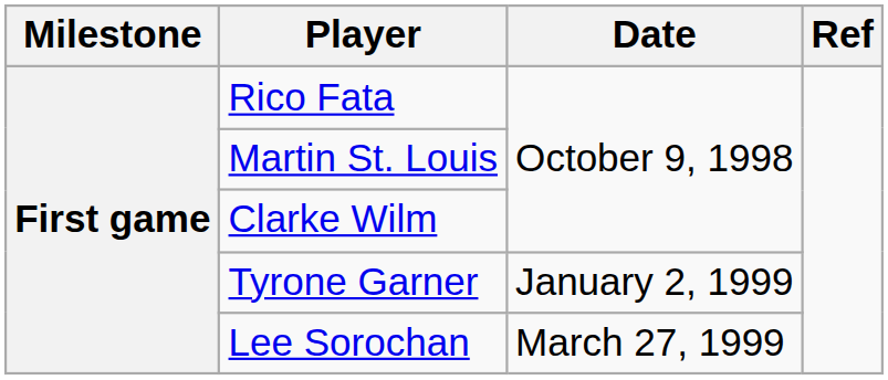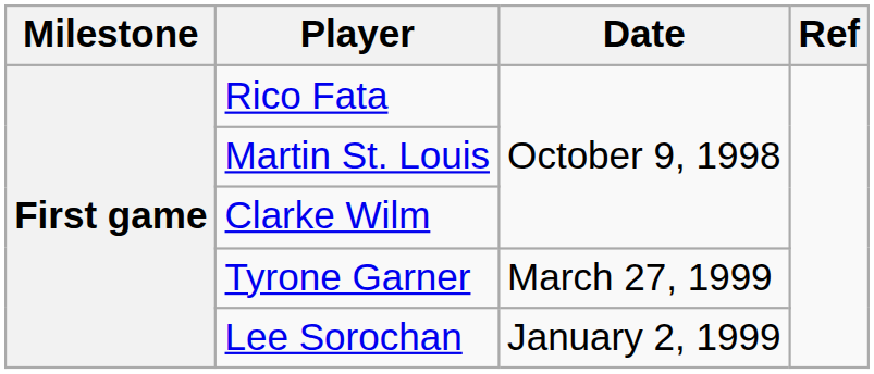Tyrone Garner | Date: January 2, 1999 -> March 27, 1999
Lee Sorochan | Date: March 27, 1999 -> January 2, 1999
